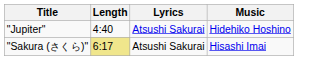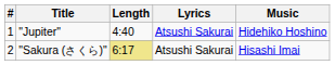+ column: # | 1 | 2
